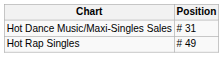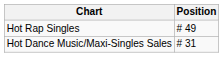rows swapped: Hot Rap Singles <-> Hot Dance Music/Maxi-Singles Sales
